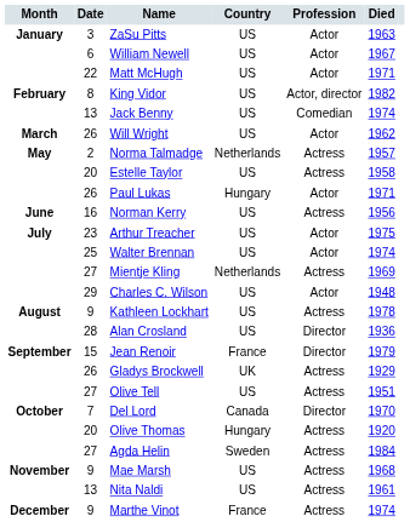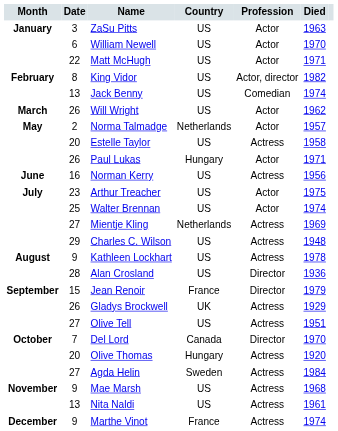William Newell | Died: 1967 -> 1970
Norma Talmadge | Profession: Actress -> Actor
Charles C. Wilson | Profession: Actor -> Actress
